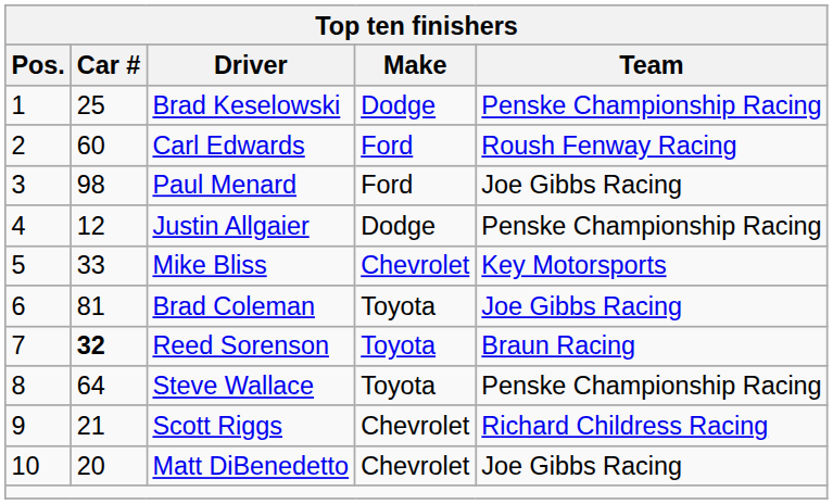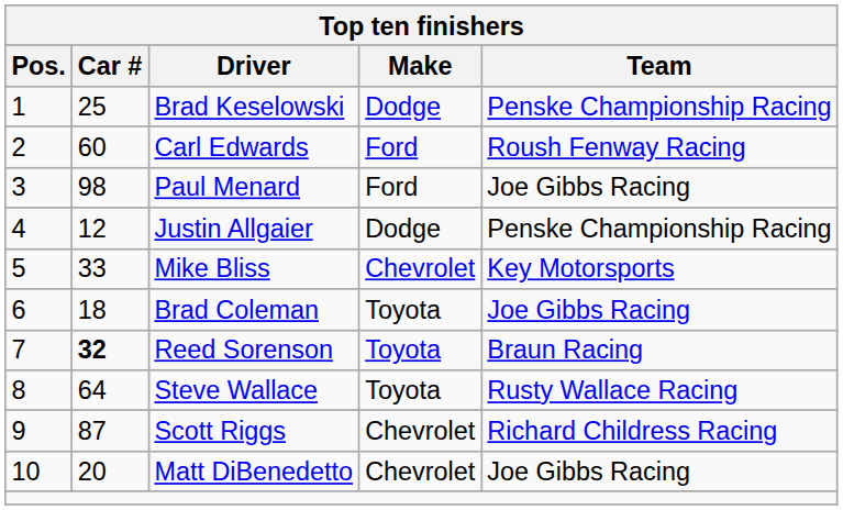Brad Coleman | Car #: 81 -> 18
Steve Wallace | Team: Penske Championship Racing -> Rusty Wallace Racing
Scott Riggs | Car #: 21 -> 87
